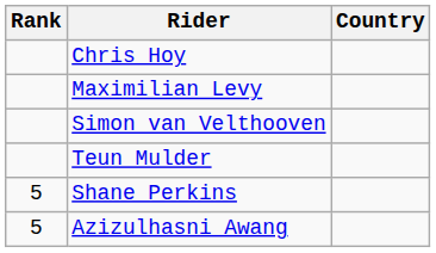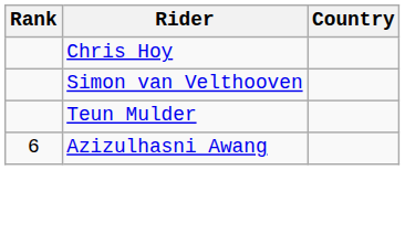- row: Maximilian Levy
- row: 5 | Shane Perkins
Azizulhasni Awang | Rank: 5 -> 6
